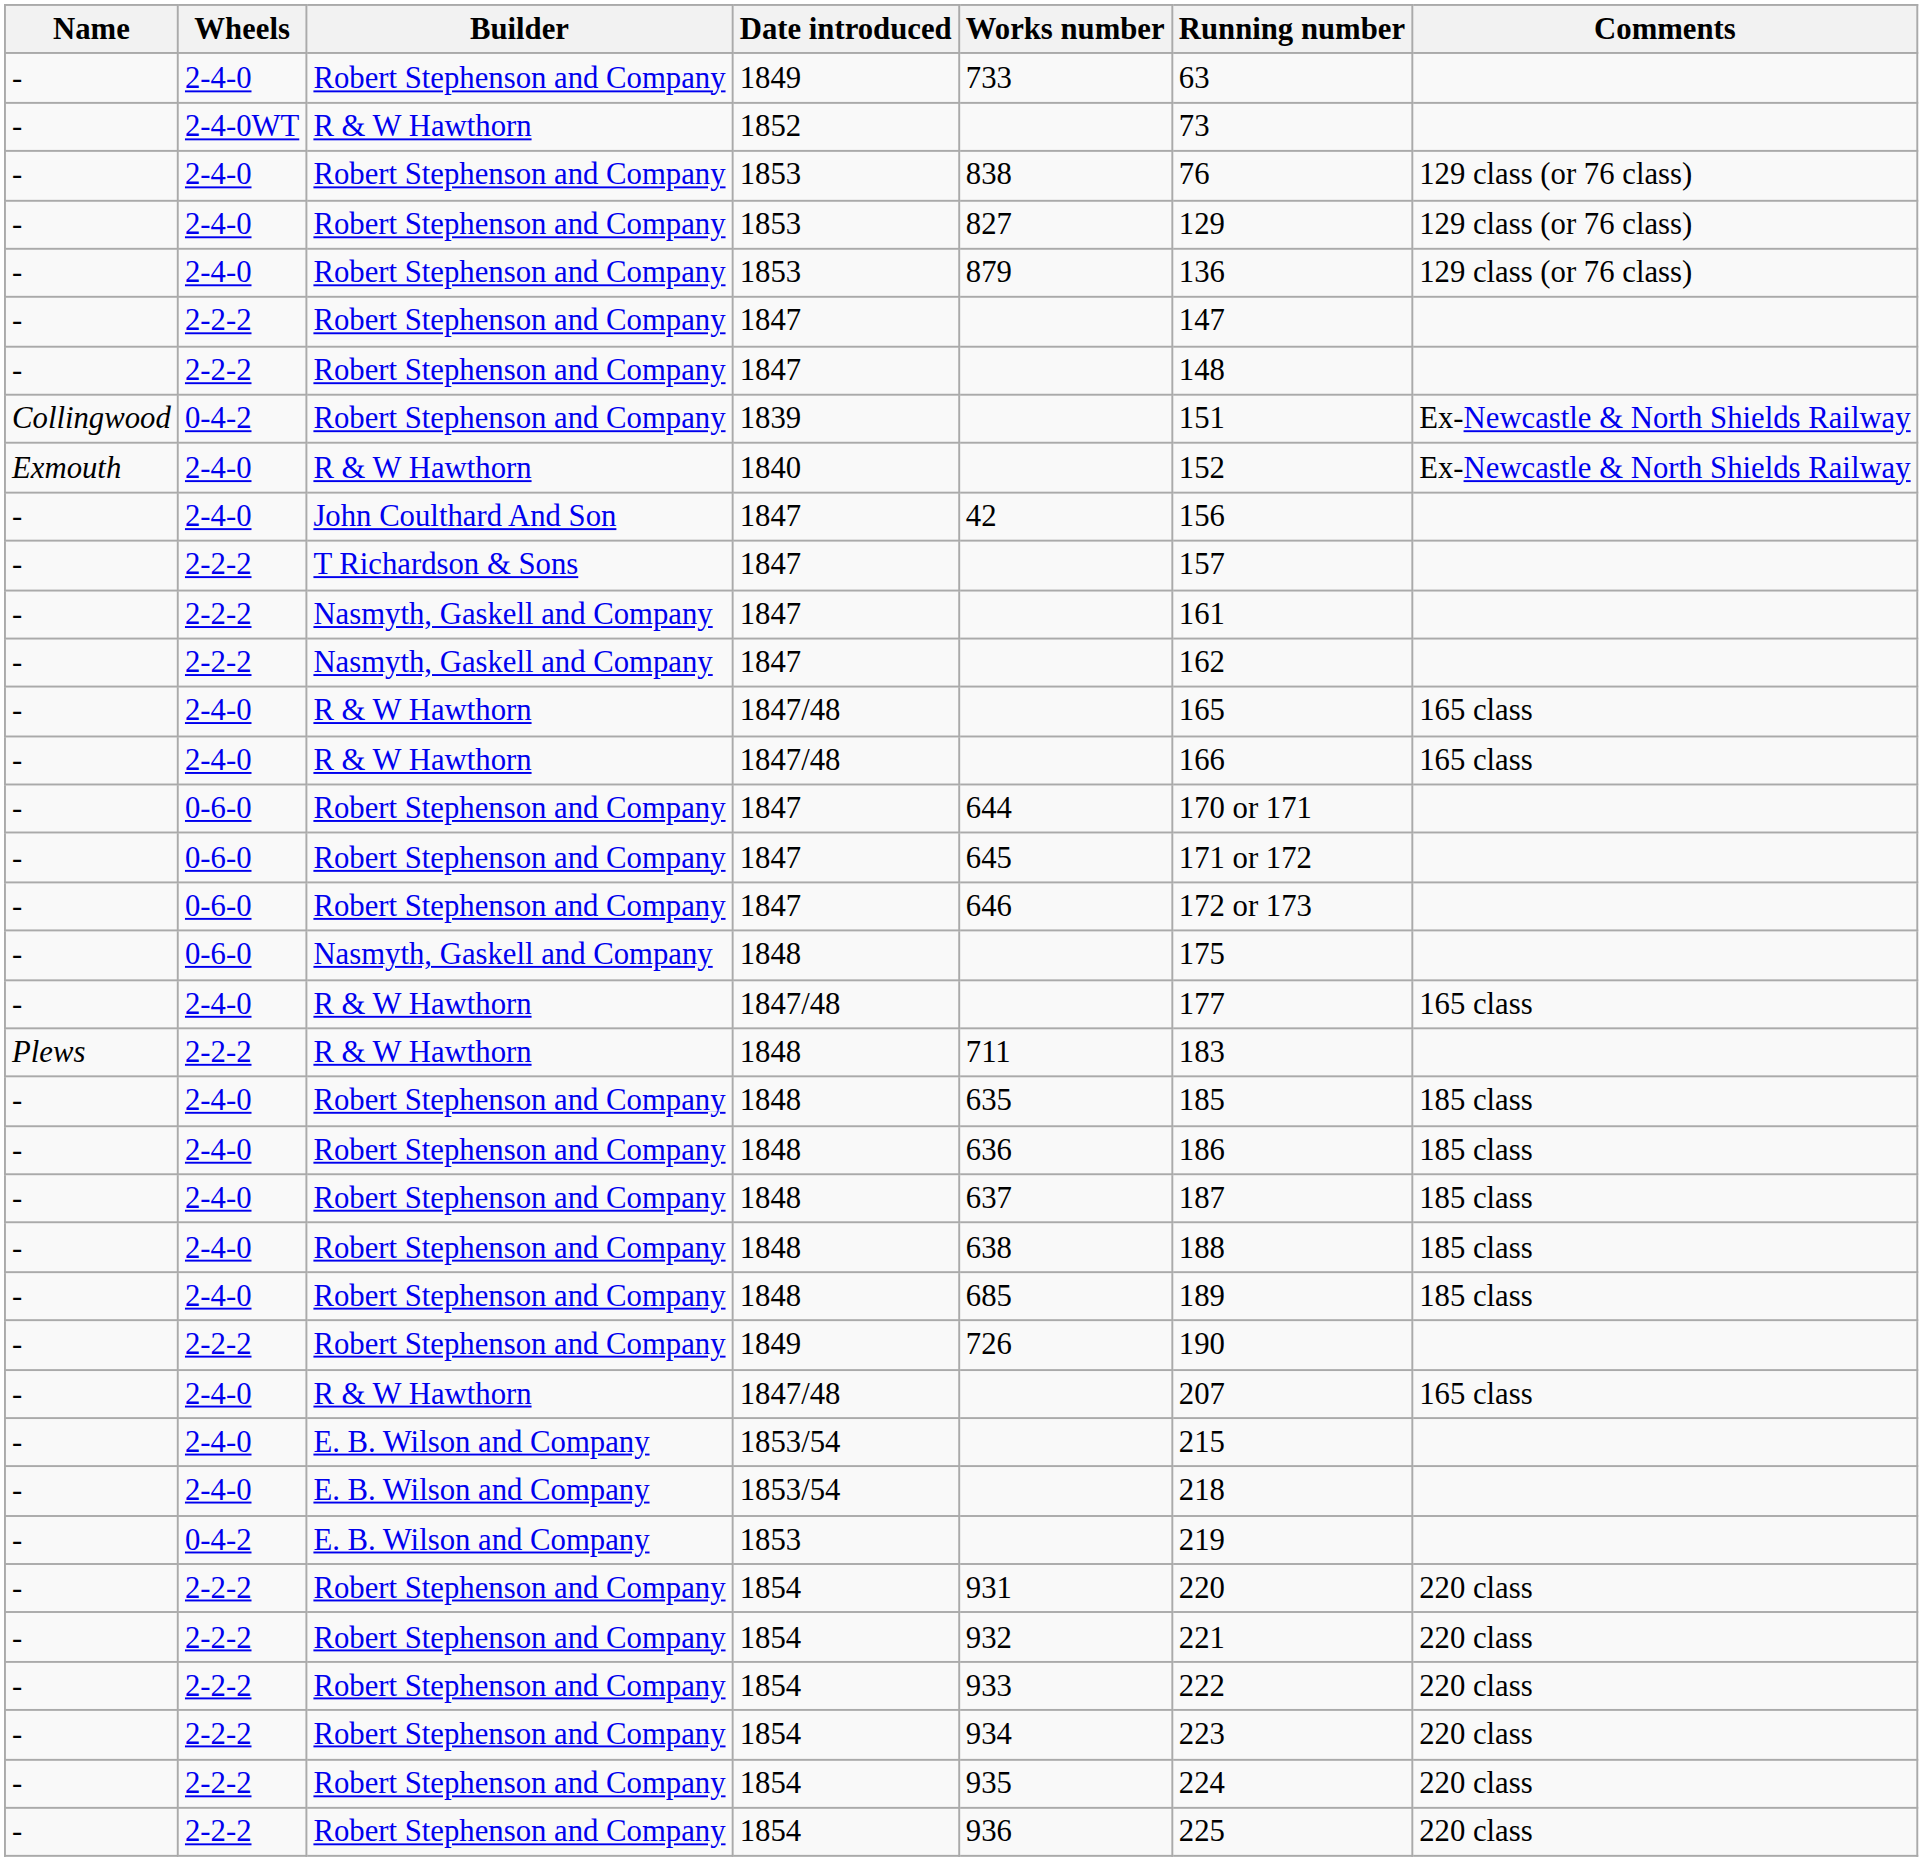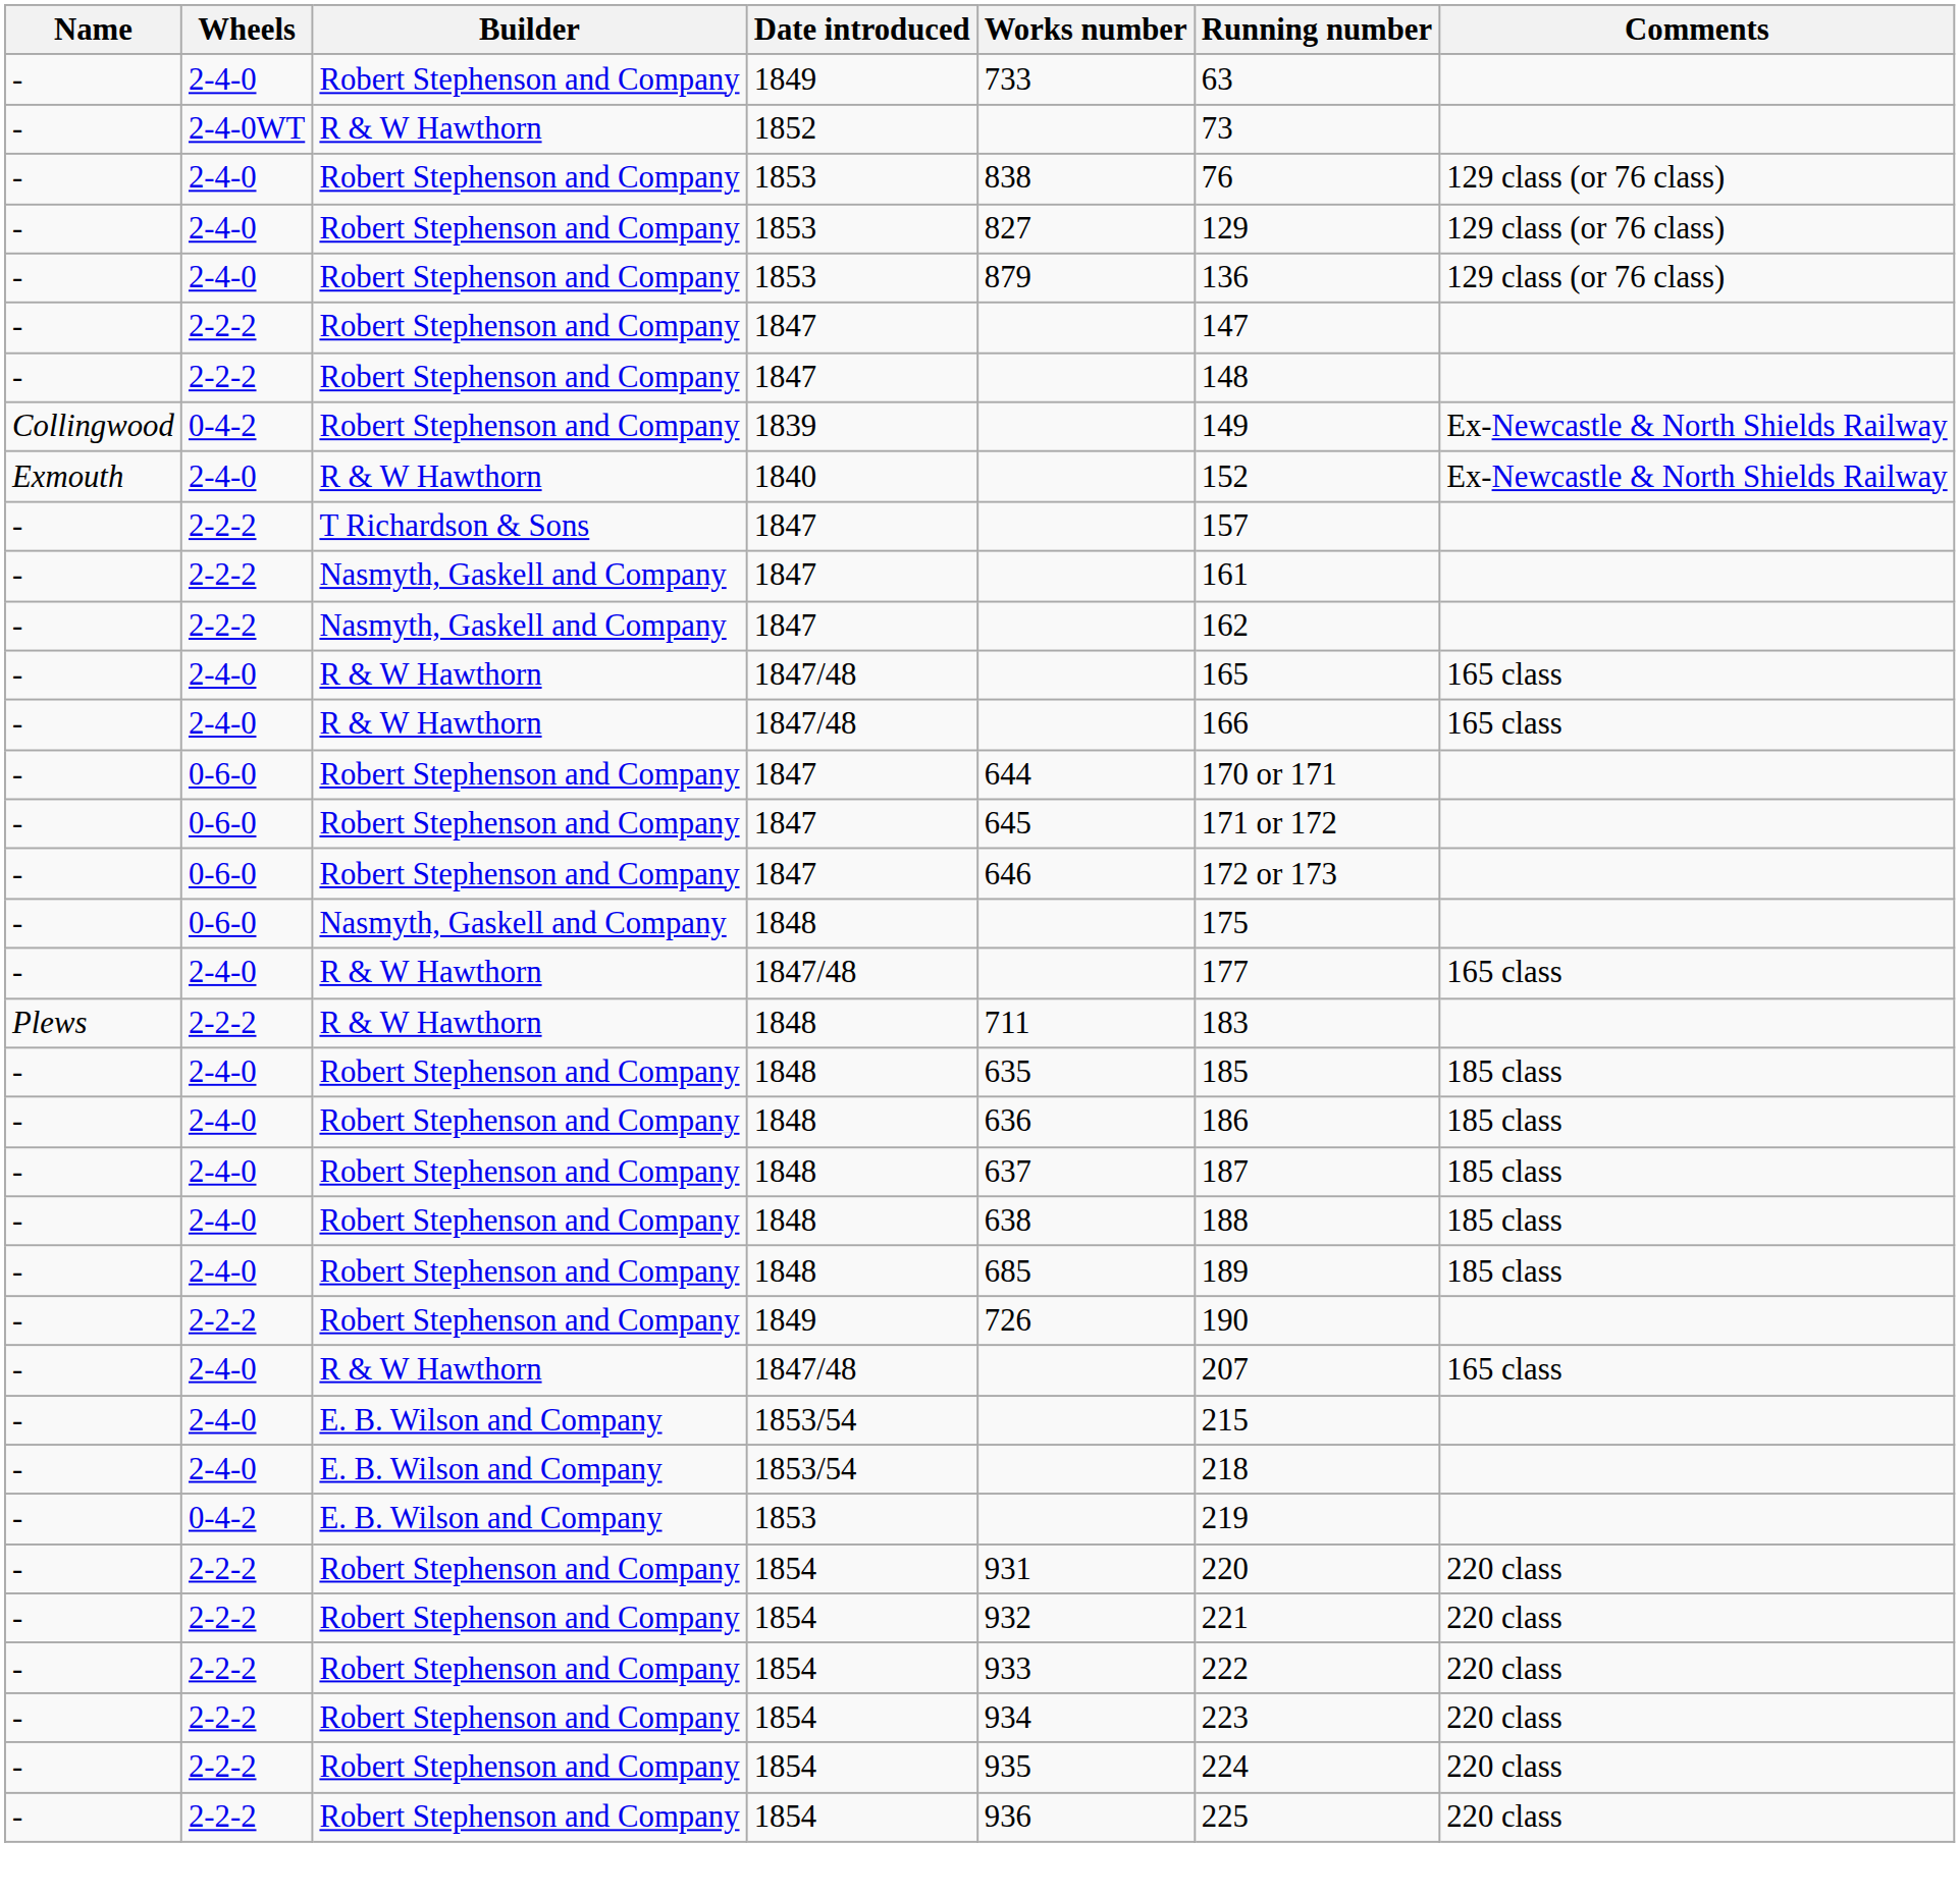1839 | Running number: 151 -> 149
- row: - | 2-4-0 | John Coulthard And Son | 1847 | 42 | 156
